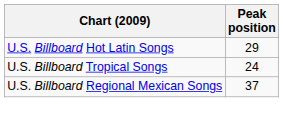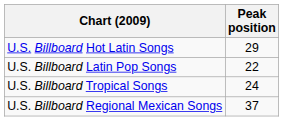+ row: U.S. Billboard Latin Pop Songs | 22
